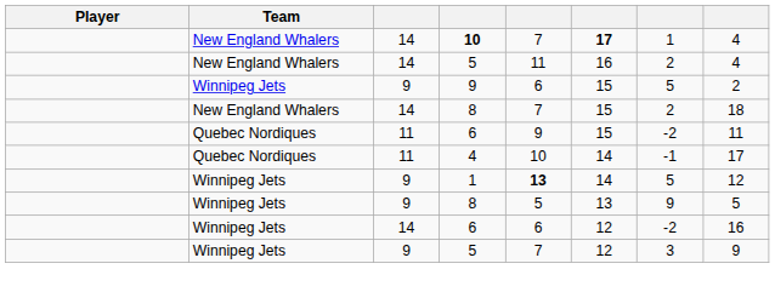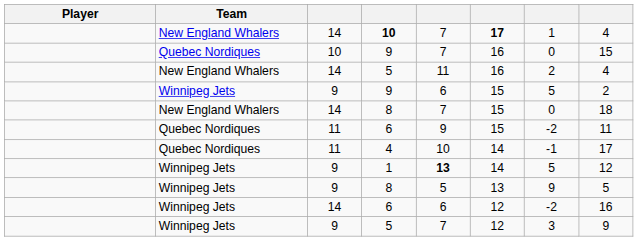+ row: Quebec Nordiques | 10 | 9 | 7 | 16 | 0 | 15
14 / 8 | column 7: 2 -> 0
